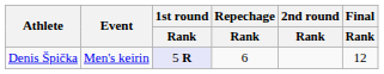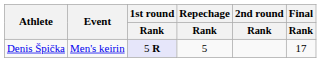Denis Špička | Repechage / Rank: 6 -> 5
Denis Špička | Final / Rank: 12 -> 17
